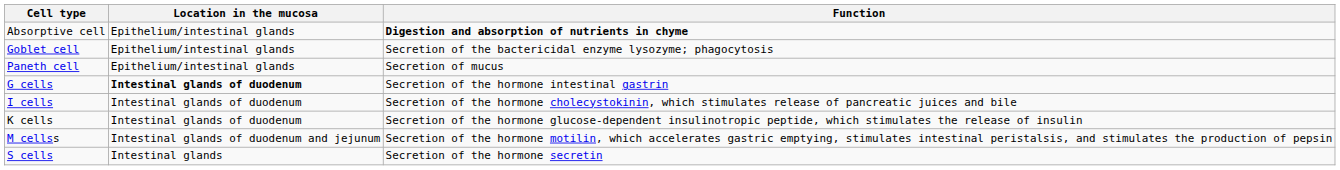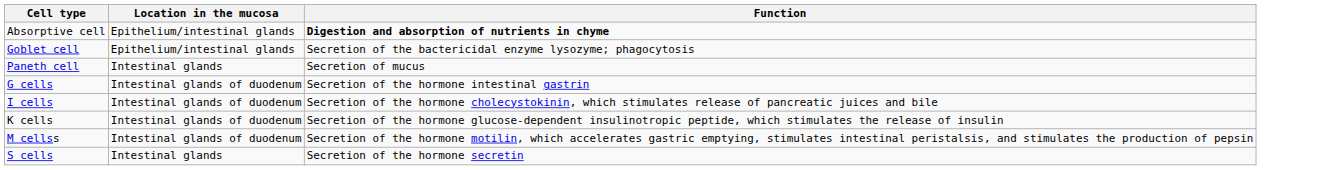Paneth cell | Location in the mucosa: Epithelium/intestinal glands -> Intestinal glands
G cells | Location in the mucosa: bold -> normal
M cellss | Location in the mucosa: Intestinal glands of duodenum and jejunum -> Intestinal glands of duodenum
